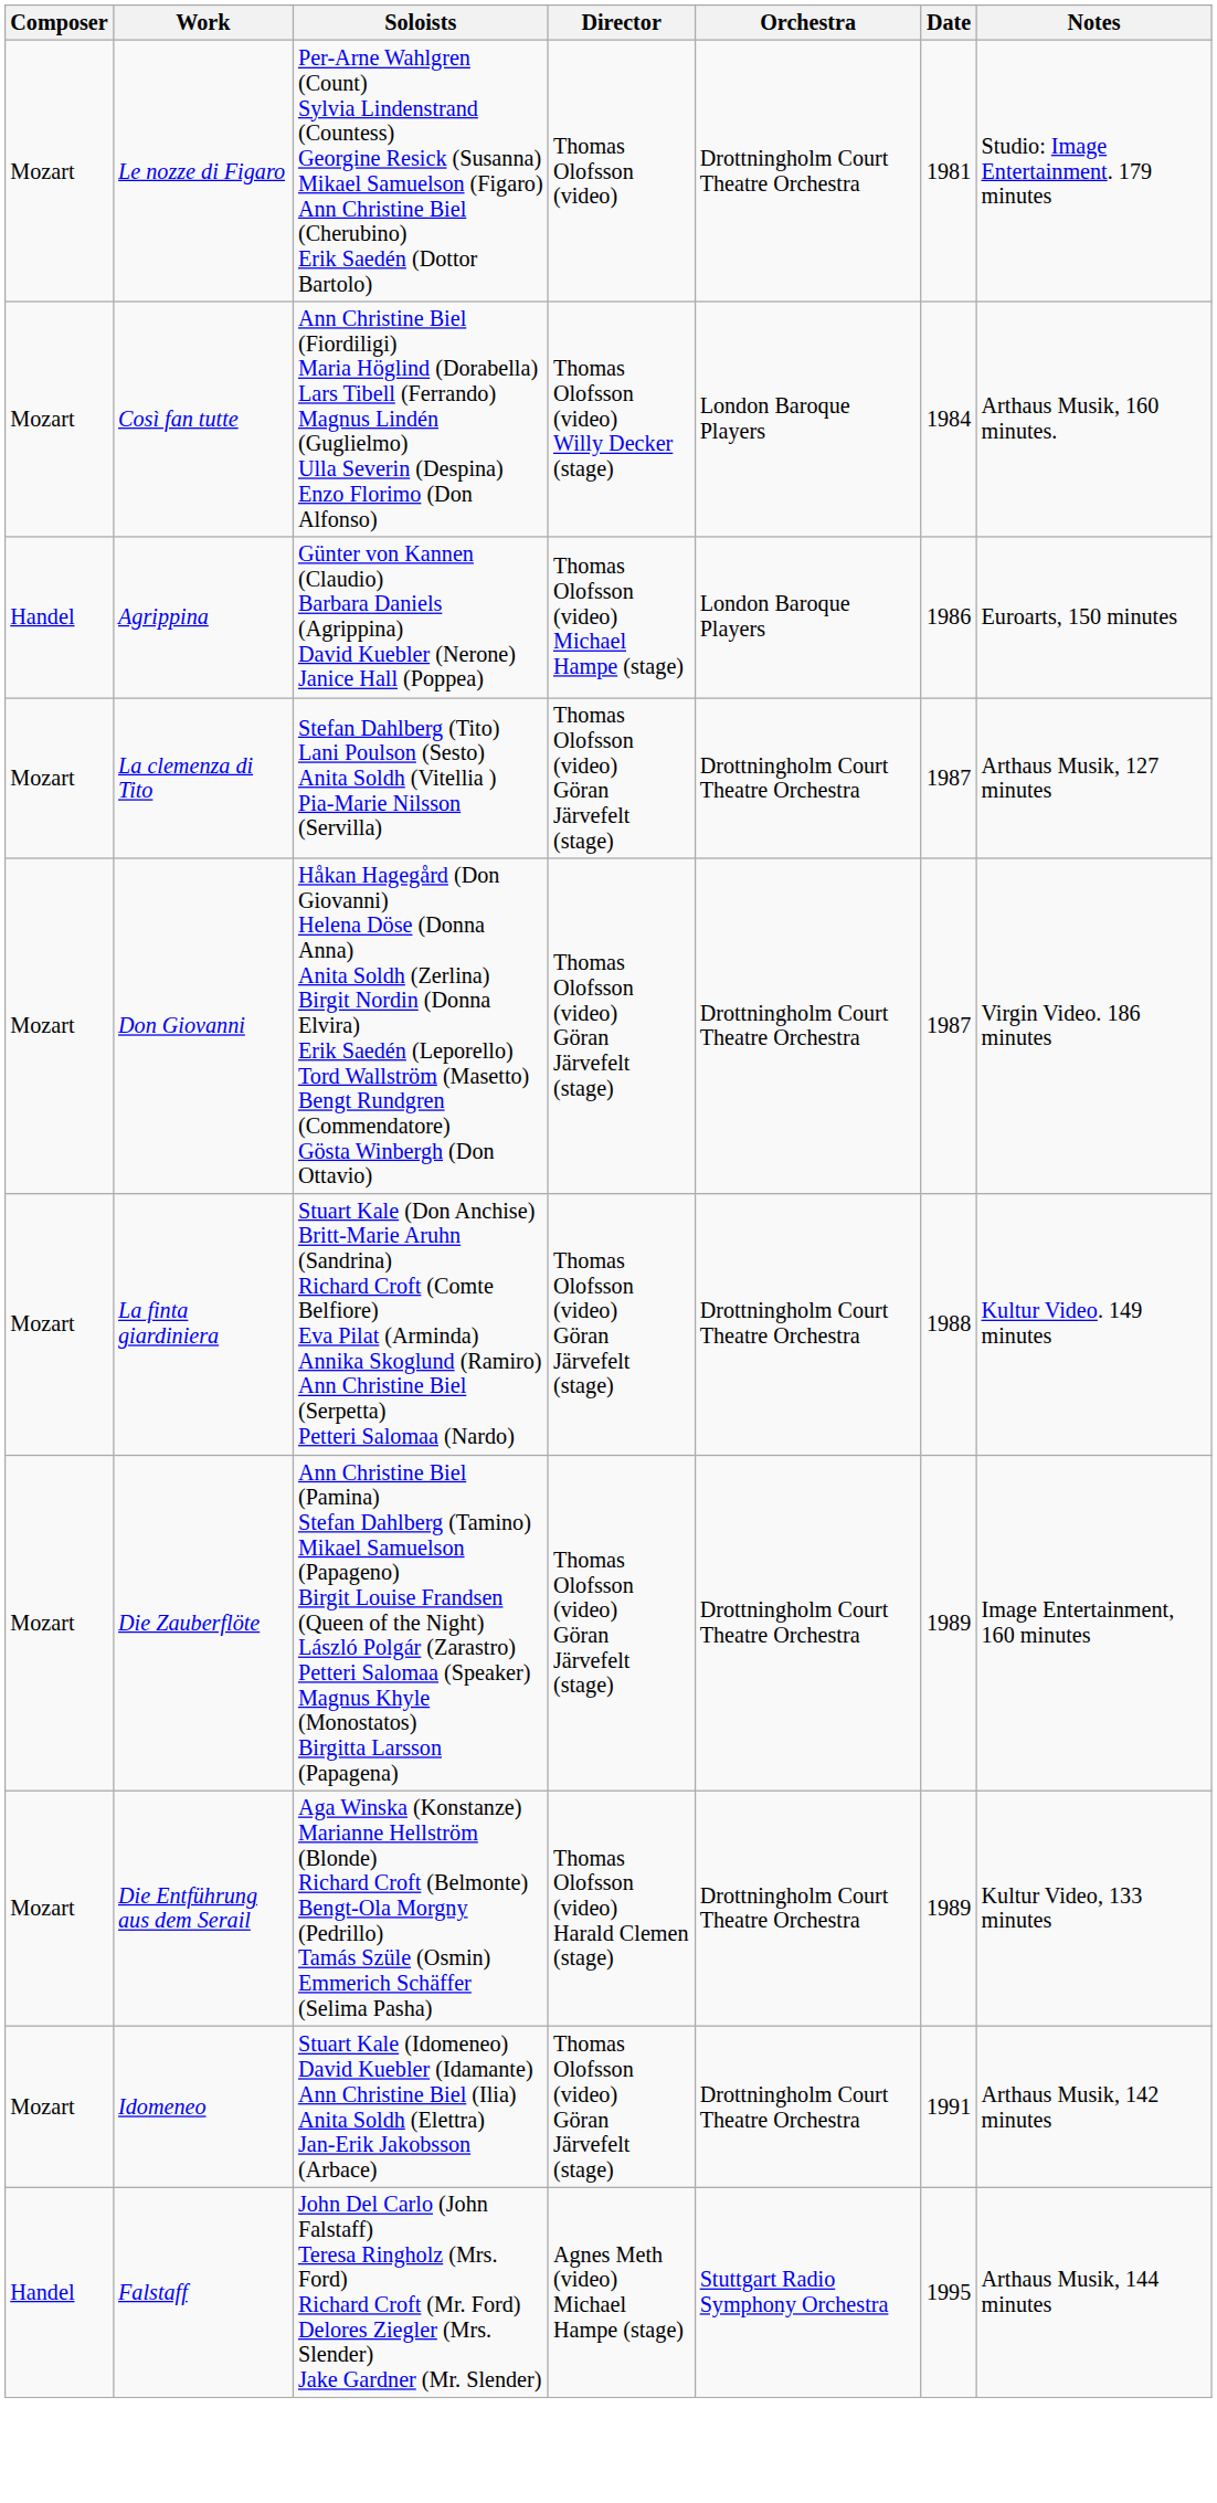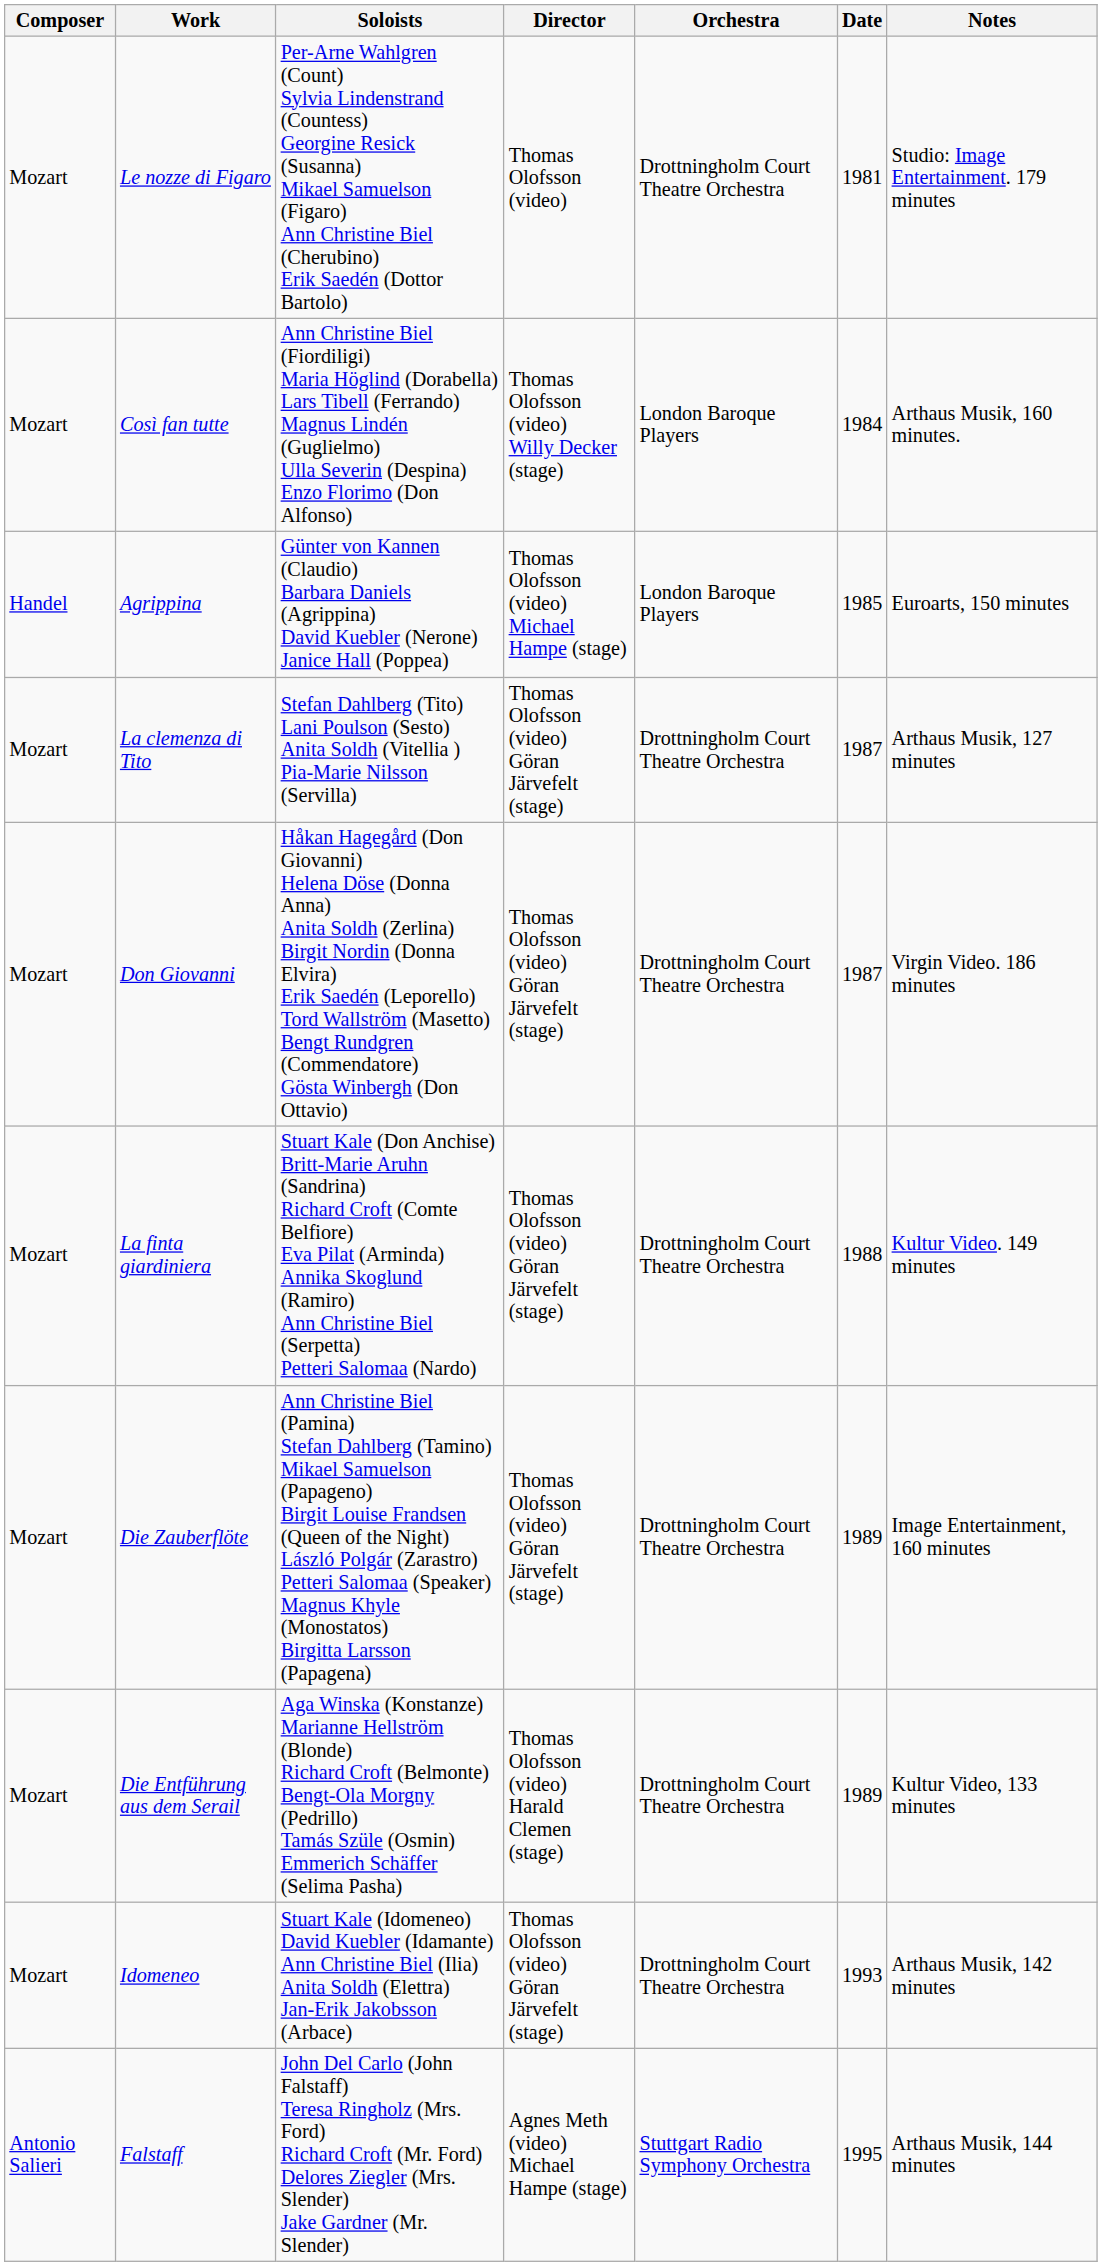Agrippina | Date: 1986 -> 1985
Idomeneo | Date: 1991 -> 1993
Falstaff | Composer: Handel -> Antonio Salieri
